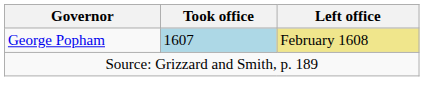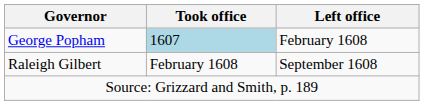George Popham | Left office: khaki background -> no background
+ row: Raleigh Gilbert | February 1608 | September 1608
